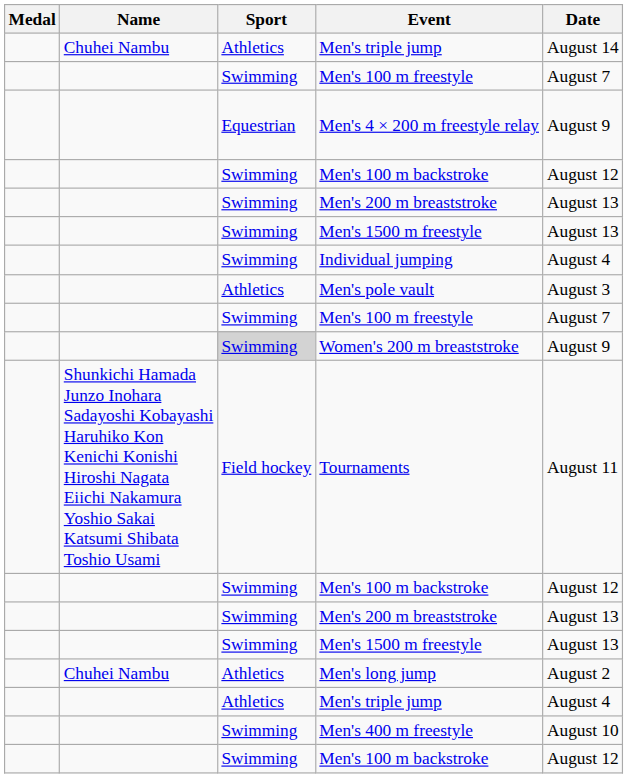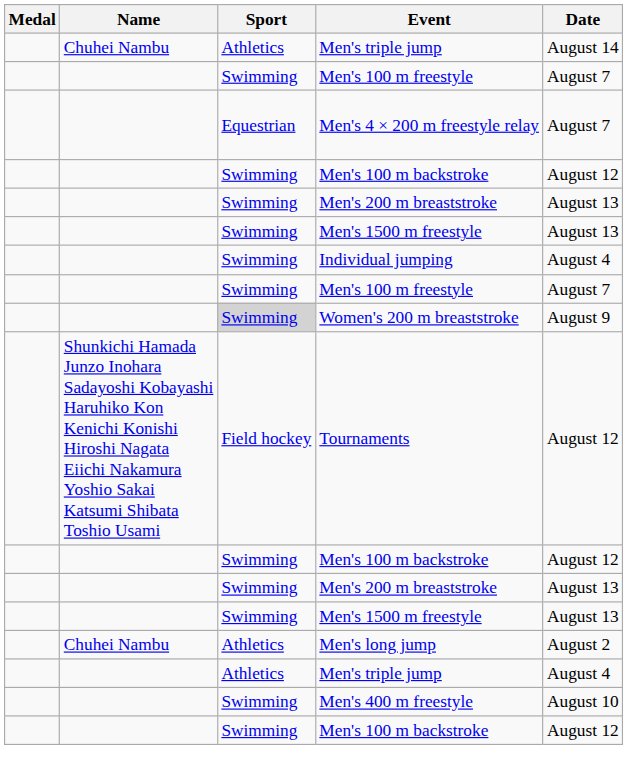Men's 4 × 200 m freestyle relay | Date: August 9 -> August 7
- row: Athletics | Men's pole vault | August 3
Tournaments | Date: August 11 -> August 12
